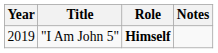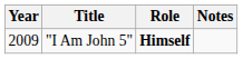"I Am John 5" | Year: 2019 -> 2009
